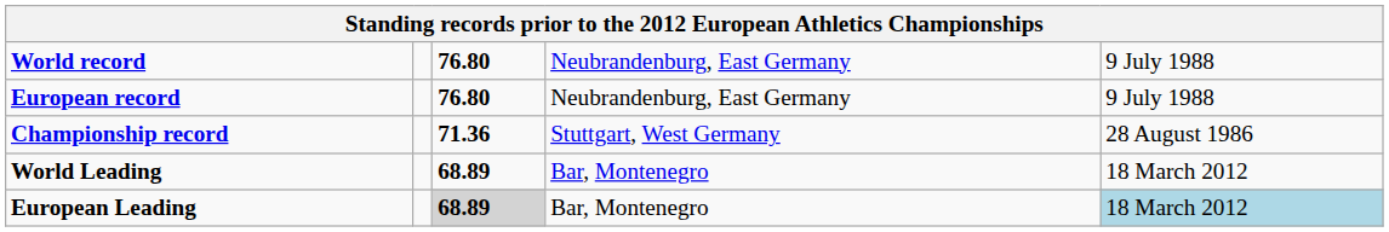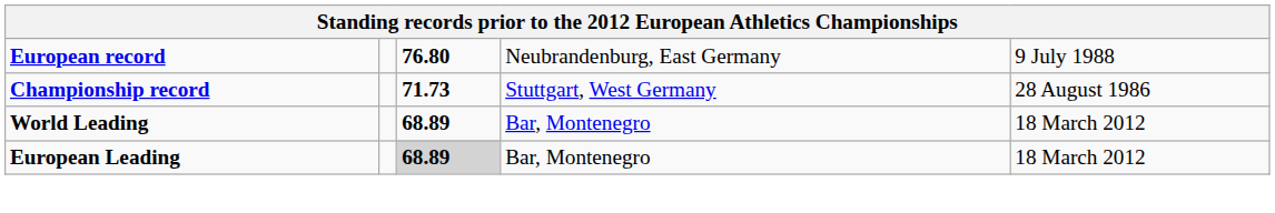- row: World record | 76.80 | Neubrandenburg, East Germany | 9 July 1988
Championship record | column 3: 71.36 -> 71.73
European Leading | column 5: lightblue background -> no background
